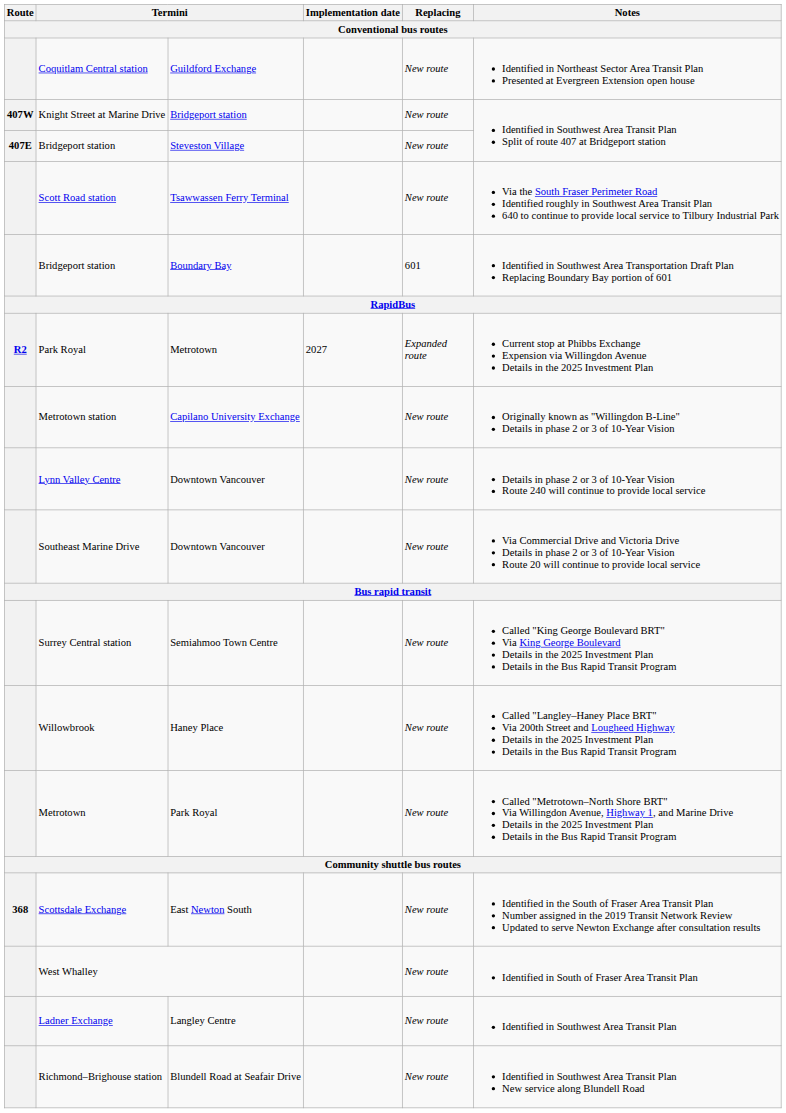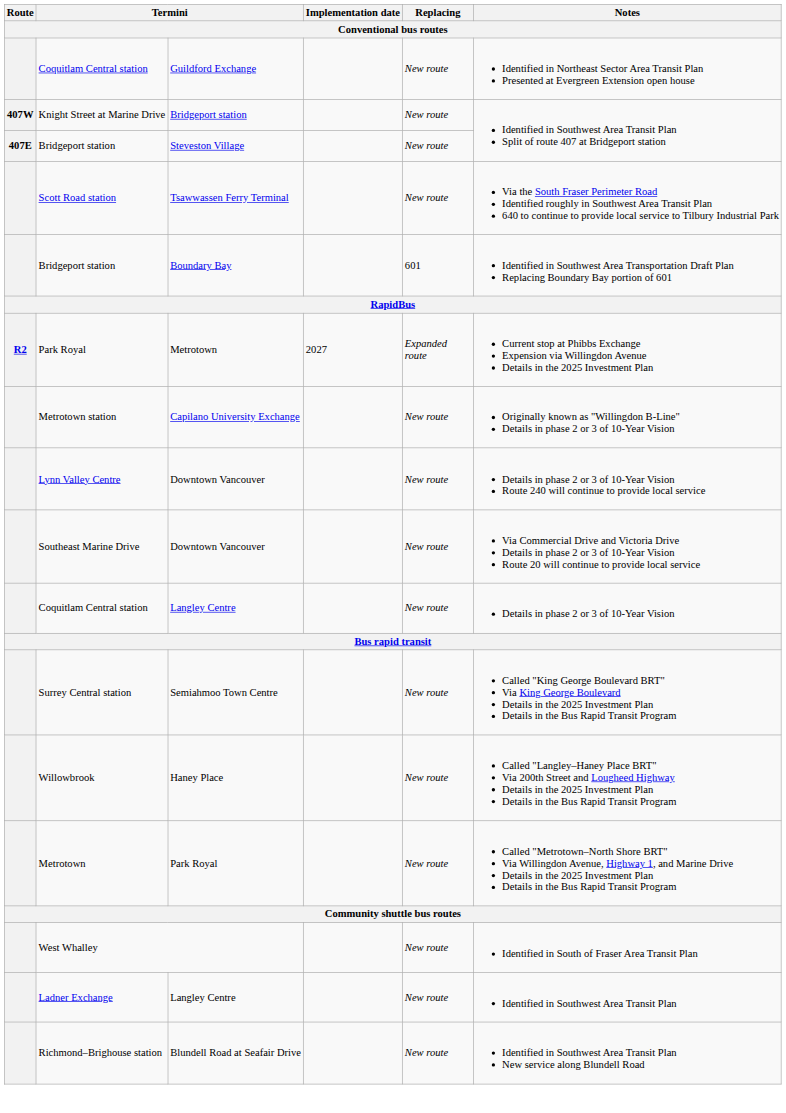+ row: Coquitlam Central station | Langley Centre | New route | Details in phase 2 or 3 of 10-Year Vision
- row: 368 | Scottsdale Exchange | East Newton South | New route | Identified in the South of Fraser Area Transit Plan Number assigned in the 2019 Transit Network Review Updated to serve Newton Exchange after consultation results
